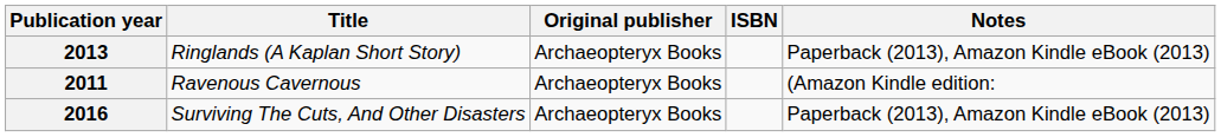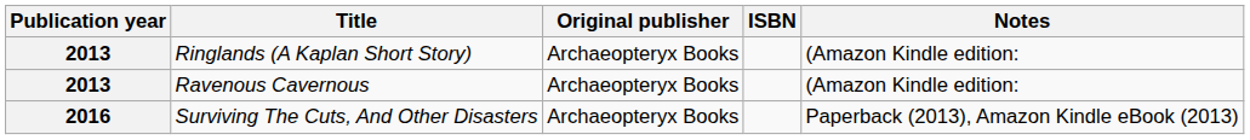Ringlands (A Kaplan Short Story) | Notes: Paperback (2013), Amazon Kindle eBook (2013) -> (Amazon Kindle edition:
Ravenous Cavernous | Publication year: 2011 -> 2013
